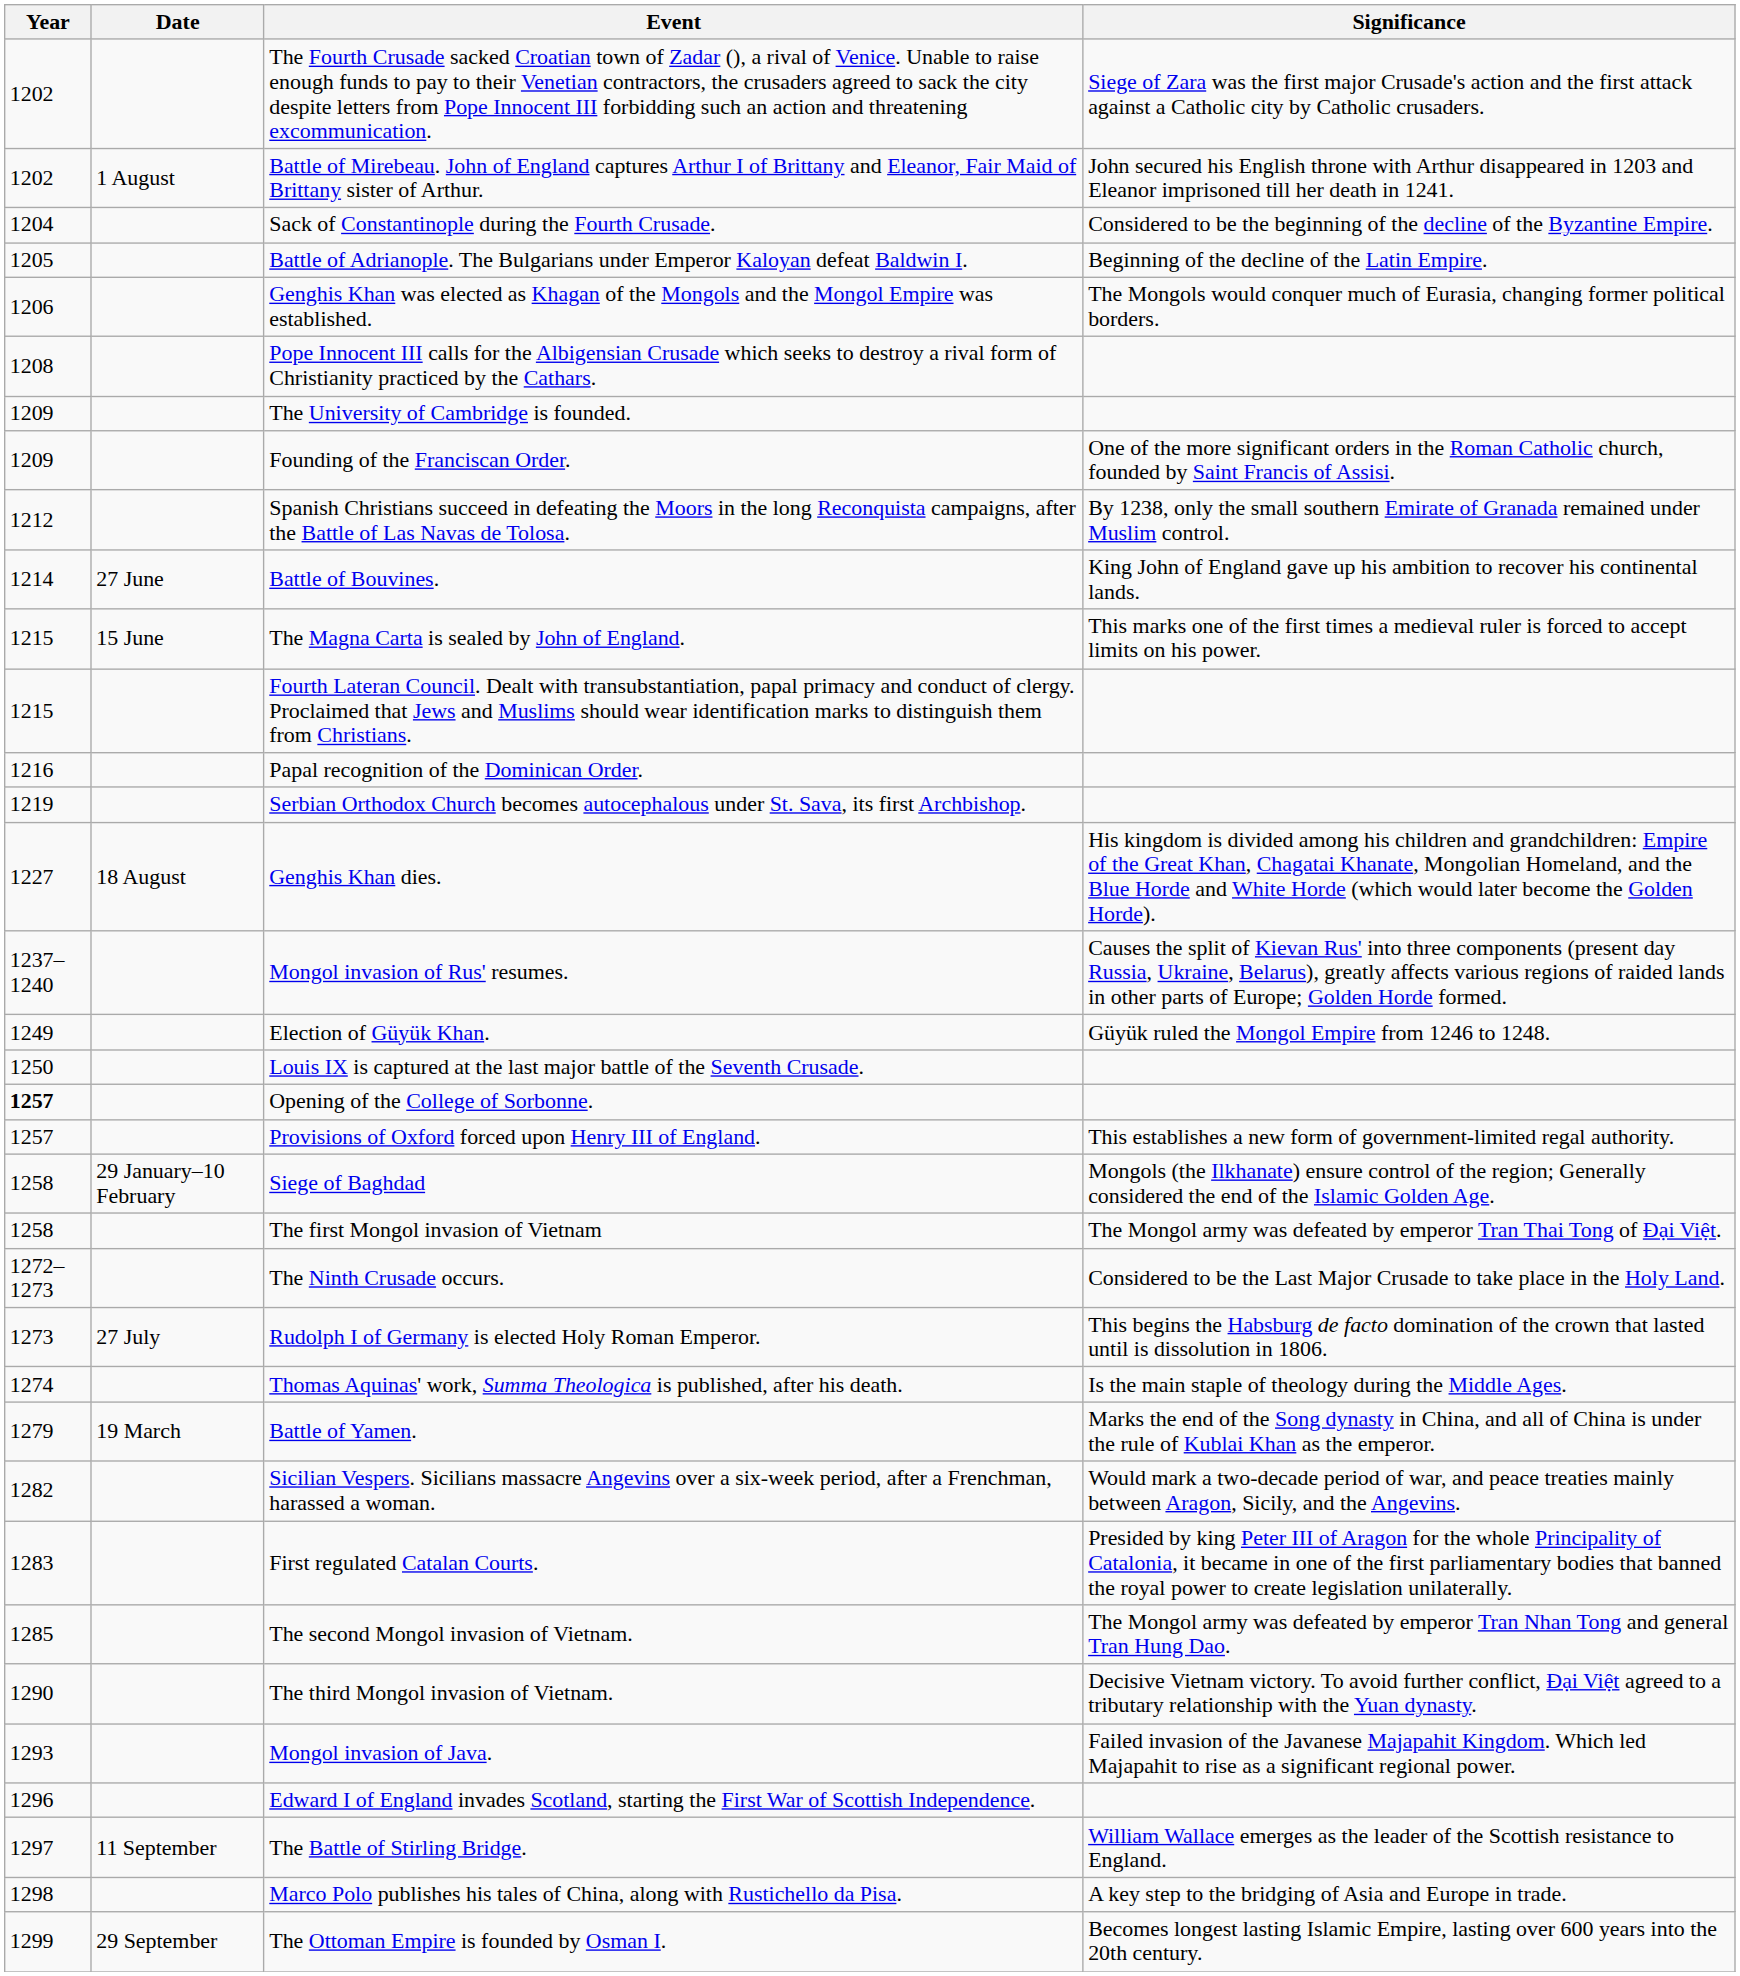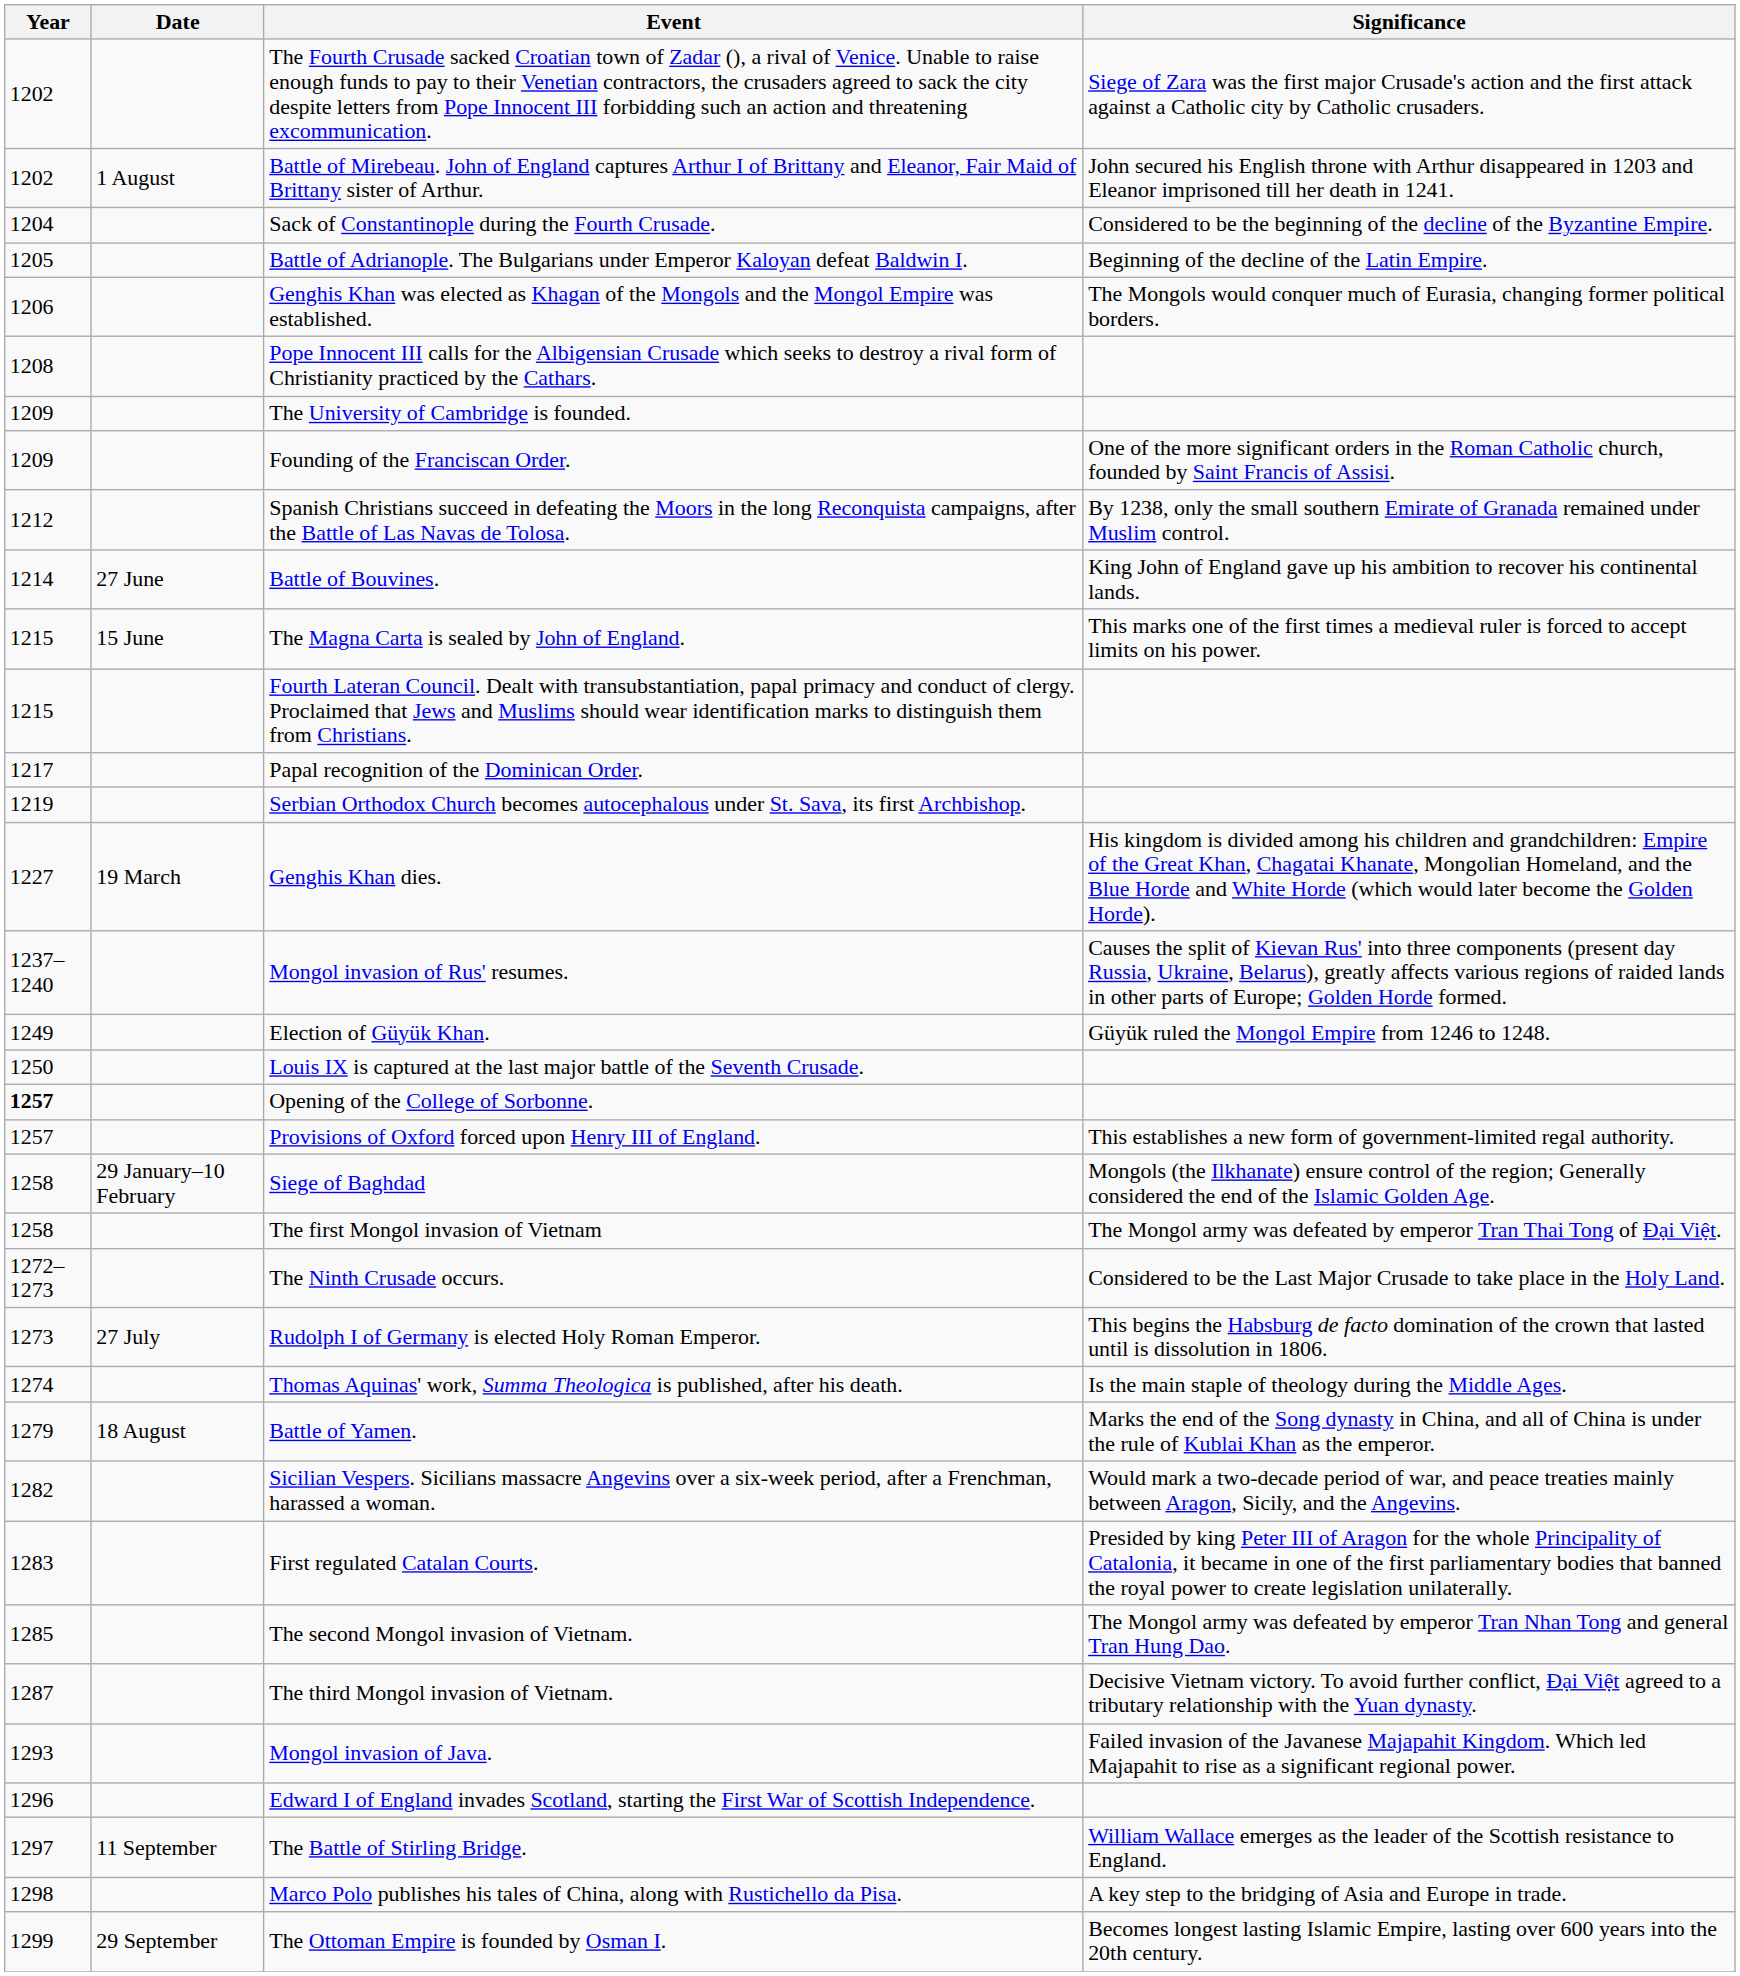Papal recognition of the Dominican Order. | Year: 1216 -> 1217
Genghis Khan dies. | Date: 18 August -> 19 March
Battle of Yamen. | Date: 19 March -> 18 August
The third Mongol invasion of Vietnam. | Year: 1290 -> 1287
